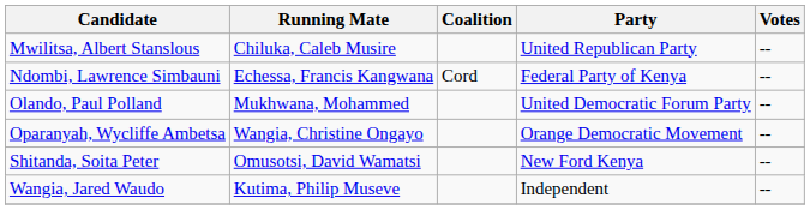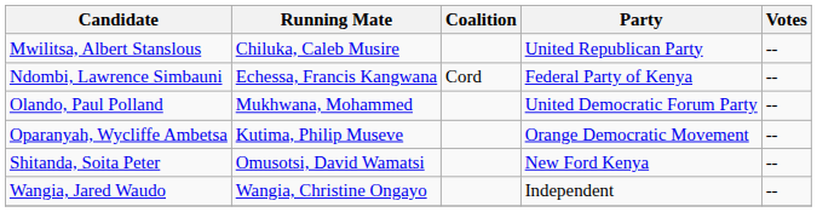Oparanyah, Wycliffe Ambetsa | Running Mate: Wangia, Christine Ongayo -> Kutima, Philip Museve
Wangia, Jared Waudo | Running Mate: Kutima, Philip Museve -> Wangia, Christine Ongayo
